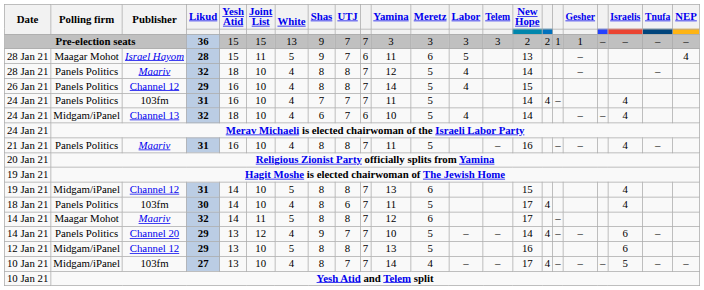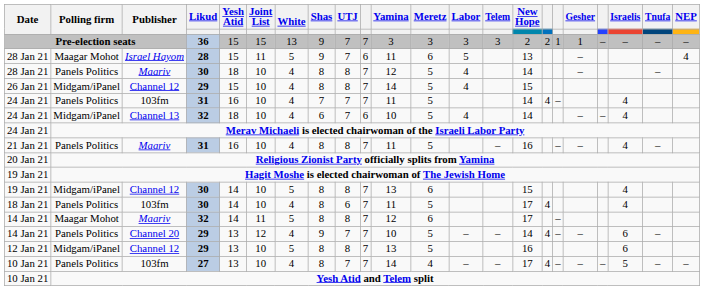28 Jan 21 / Maariv | Likud: 32 -> 30
26 Jan 21 | Polling firm: Panels Politics -> Midgam/iPanel
26 Jan 21 | Yesh Atid: 16 -> 15
19 Jan 21 / Channel 12 | Likud: 31 -> 30
10 Jan 21 / 103fm | Polling firm: Midgam/iPanel -> Panels Politics
